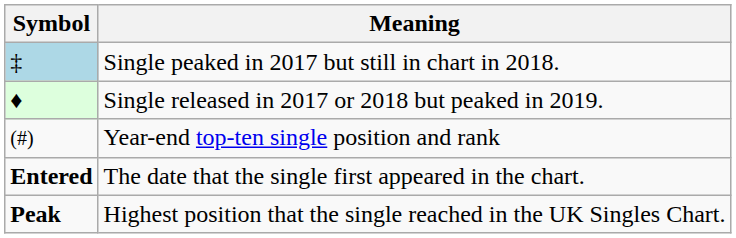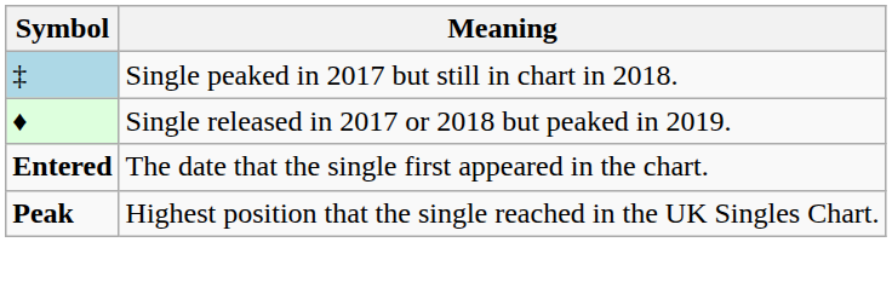- row: (#) | Year-end top-ten single position and rank
